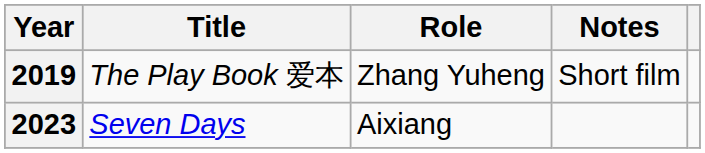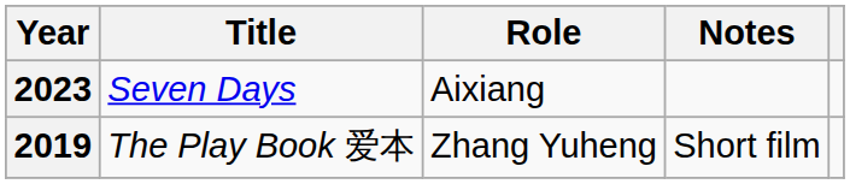rows swapped: 2019 <-> 2023
